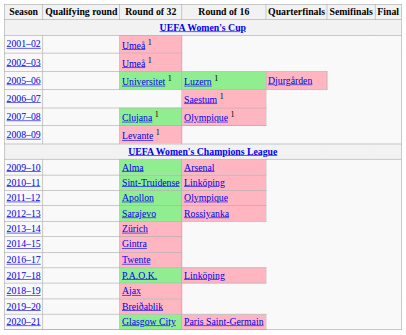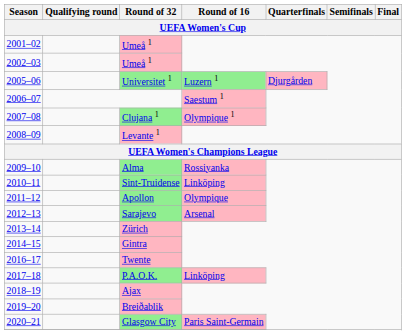Alma | Round of 16: Arsenal -> Rossiyanka
Sarajevo | Round of 16: Rossiyanka -> Arsenal
